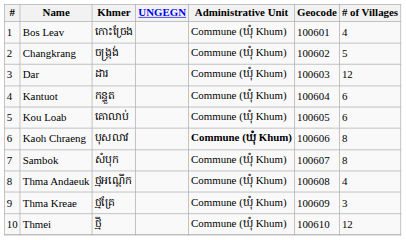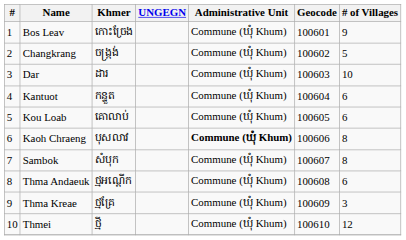Bos Leav | # of Villages: 4 -> 9
Dar | # of Villages: 12 -> 10
Thma Andaeuk | # of Villages: 4 -> 6
